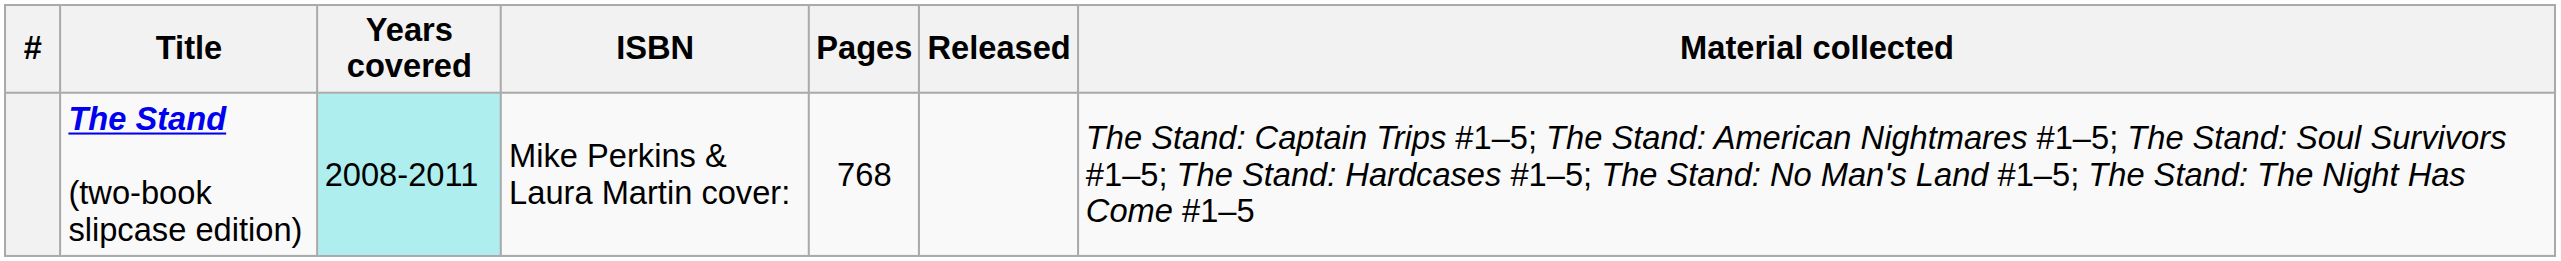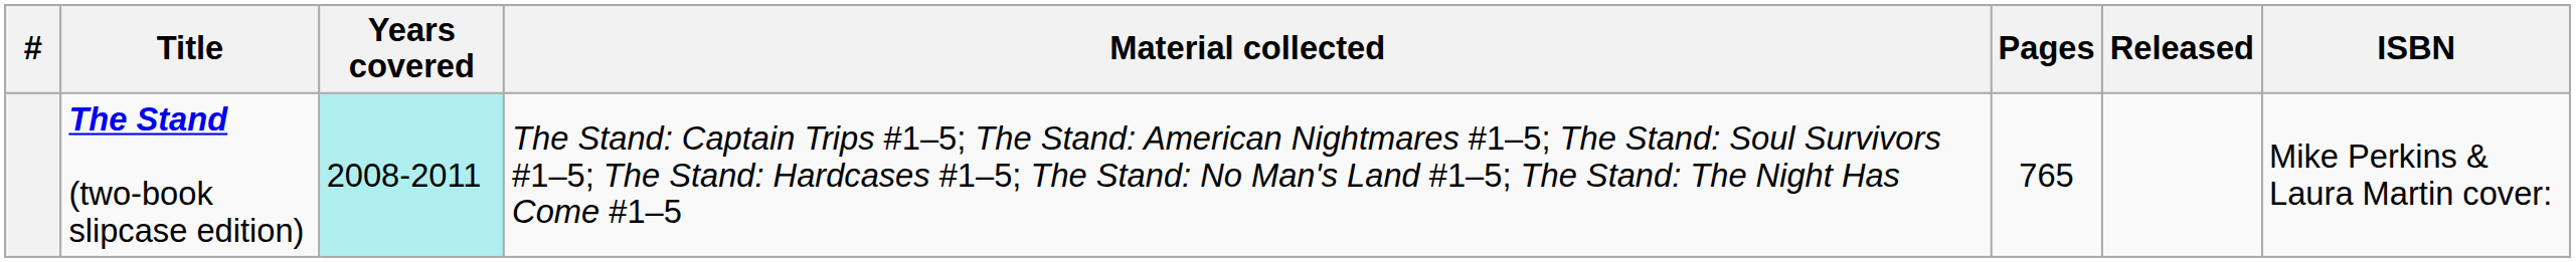columns swapped: Material collected <-> ISBN
The Stand (two-book slipcase edition) | Pages: 768 -> 765
